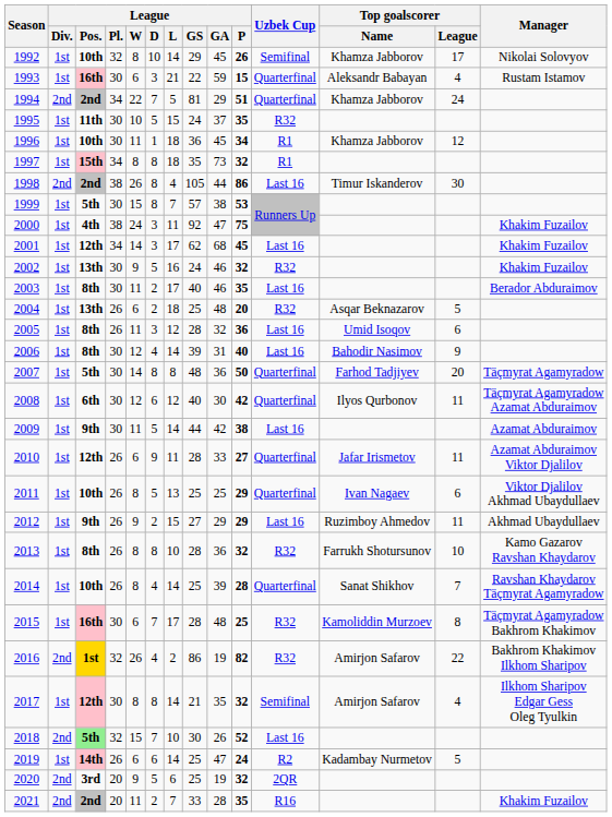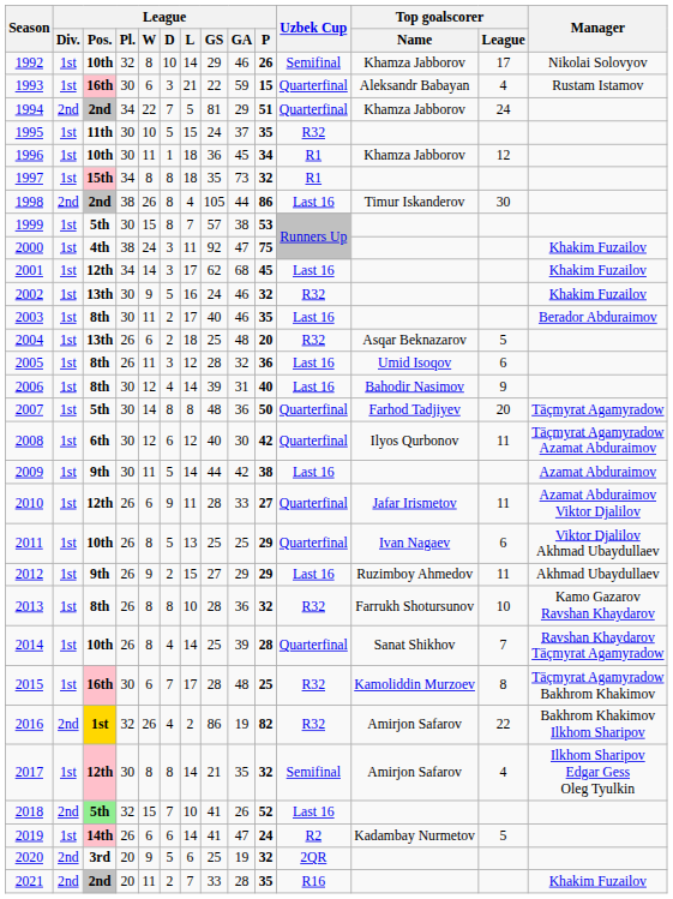1992 | League / GA: 45 -> 46
2018 | League / GS: 30 -> 41
2019 | League / GS: 25 -> 41
